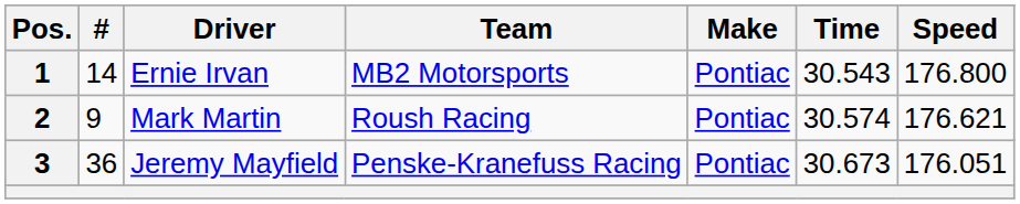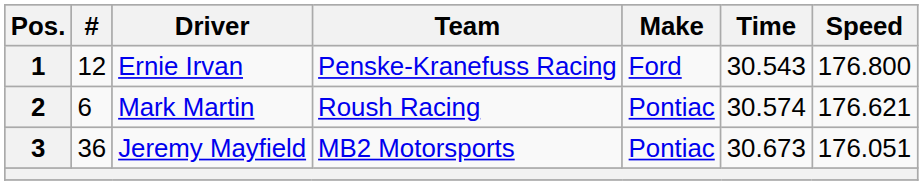1 | #: 14 -> 12
1 | Team: MB2 Motorsports -> Penske-Kranefuss Racing
1 | Make: Pontiac -> Ford
2 | #: 9 -> 6
3 | Team: Penske-Kranefuss Racing -> MB2 Motorsports
